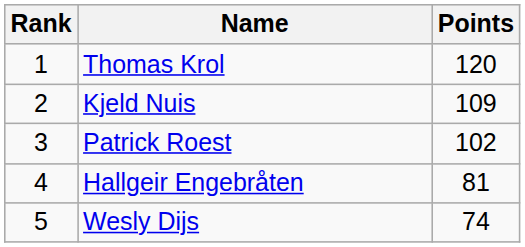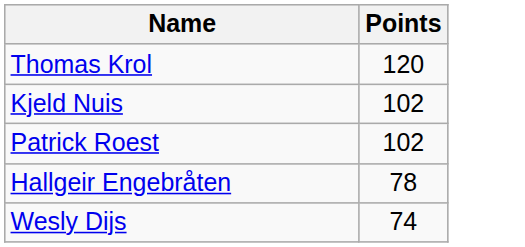- column: Rank | 1 | 2 | 3 | 4 | 5
Kjeld Nuis | Points: 109 -> 102
Hallgeir Engebråten | Points: 81 -> 78
